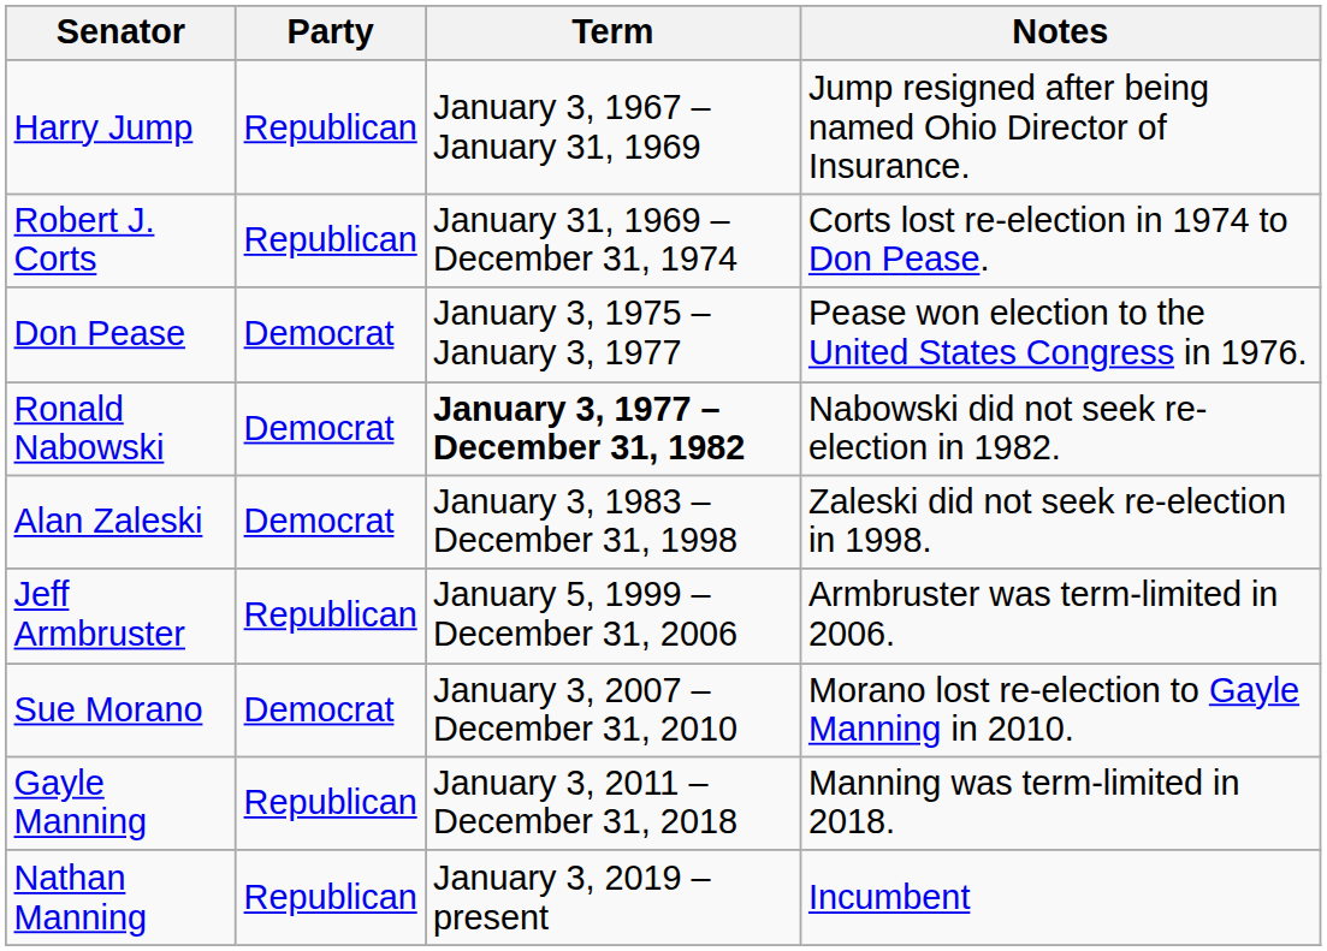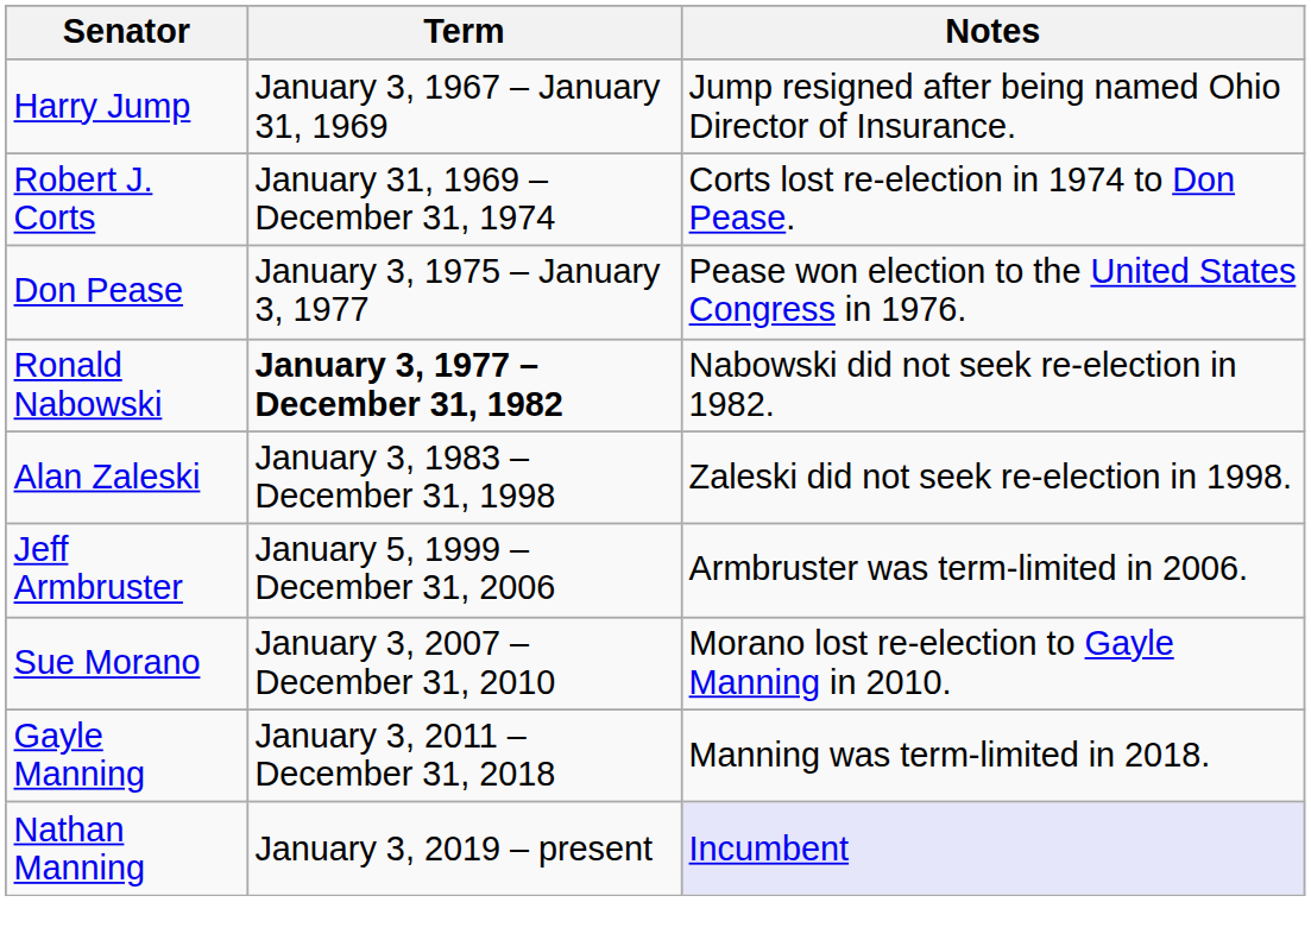- column: Party | Republican | Republican | Democrat | Democrat | Democrat | Republican | Democrat | Republican | Republican
Nathan Manning | Notes: no background -> lavender background
